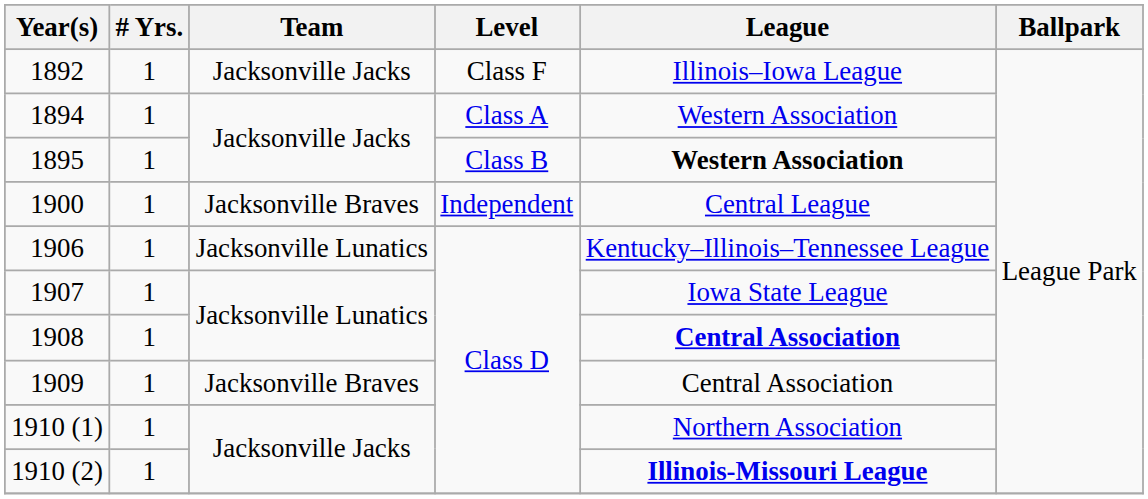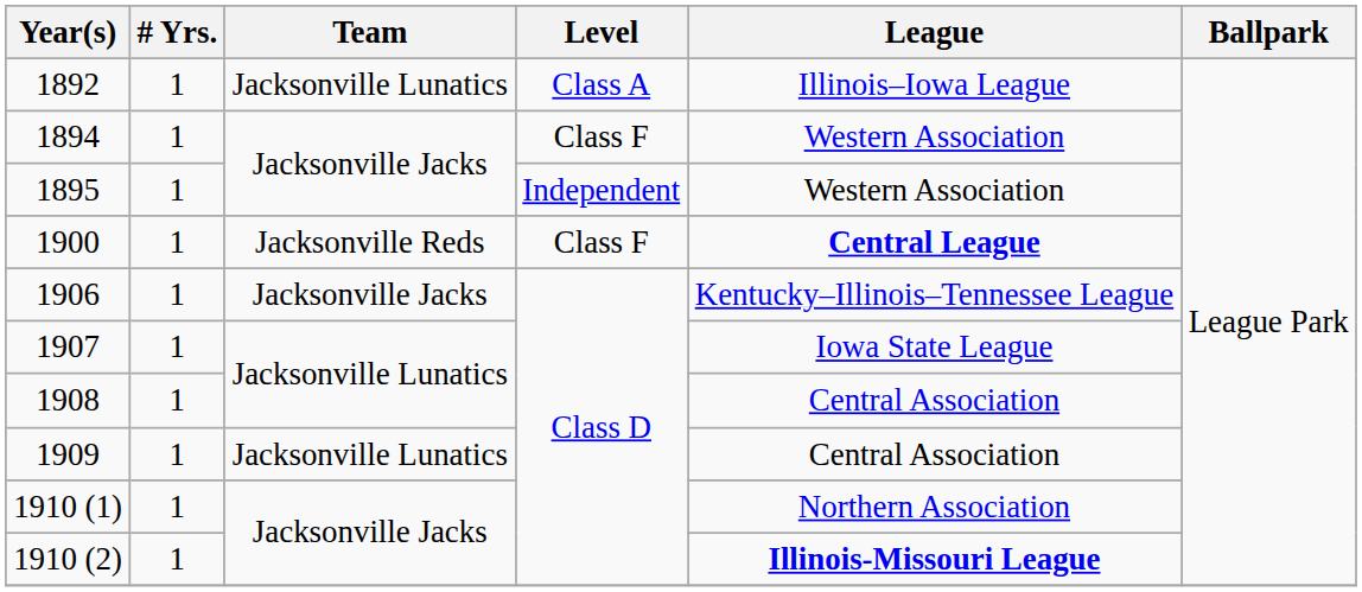1892 | Team: Jacksonville Jacks -> Jacksonville Lunatics
1892 | Level: Class F -> Class A
1894 | Level: Class A -> Class F
1895 | Level: Class B -> Independent
1895 | League: bold -> normal
1900 | Team: Jacksonville Braves -> Jacksonville Reds
1900 | Level: Independent -> Class F
1900 | League: normal -> bold
1906 | Team: Jacksonville Lunatics -> Jacksonville Jacks
1908 | League: bold -> normal
1909 | Team: Jacksonville Braves -> Jacksonville Lunatics
